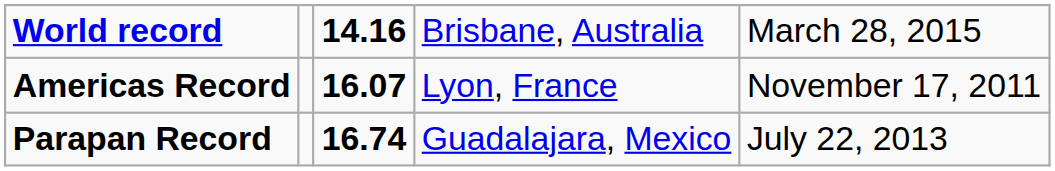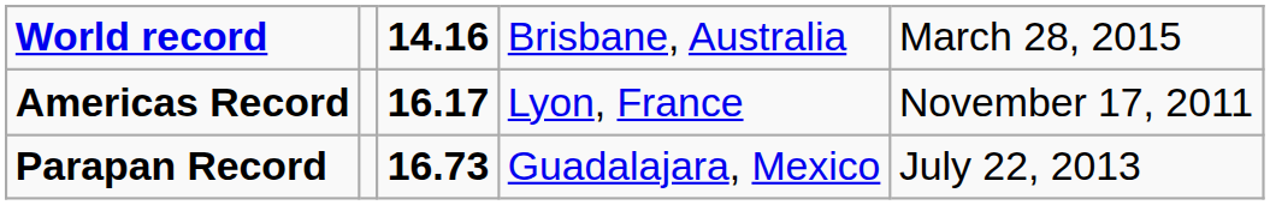Americas Record | column 3: 16.07 -> 16.17
Parapan Record | column 3: 16.74 -> 16.73
